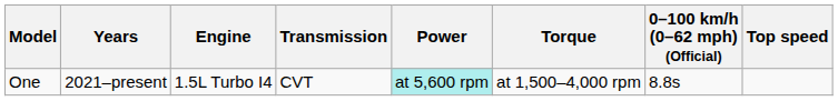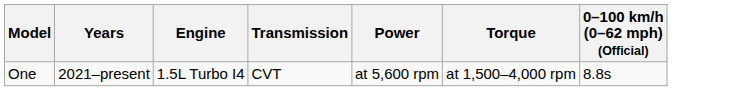- column: Top speed
One | Power: paleturquoise background -> no background
